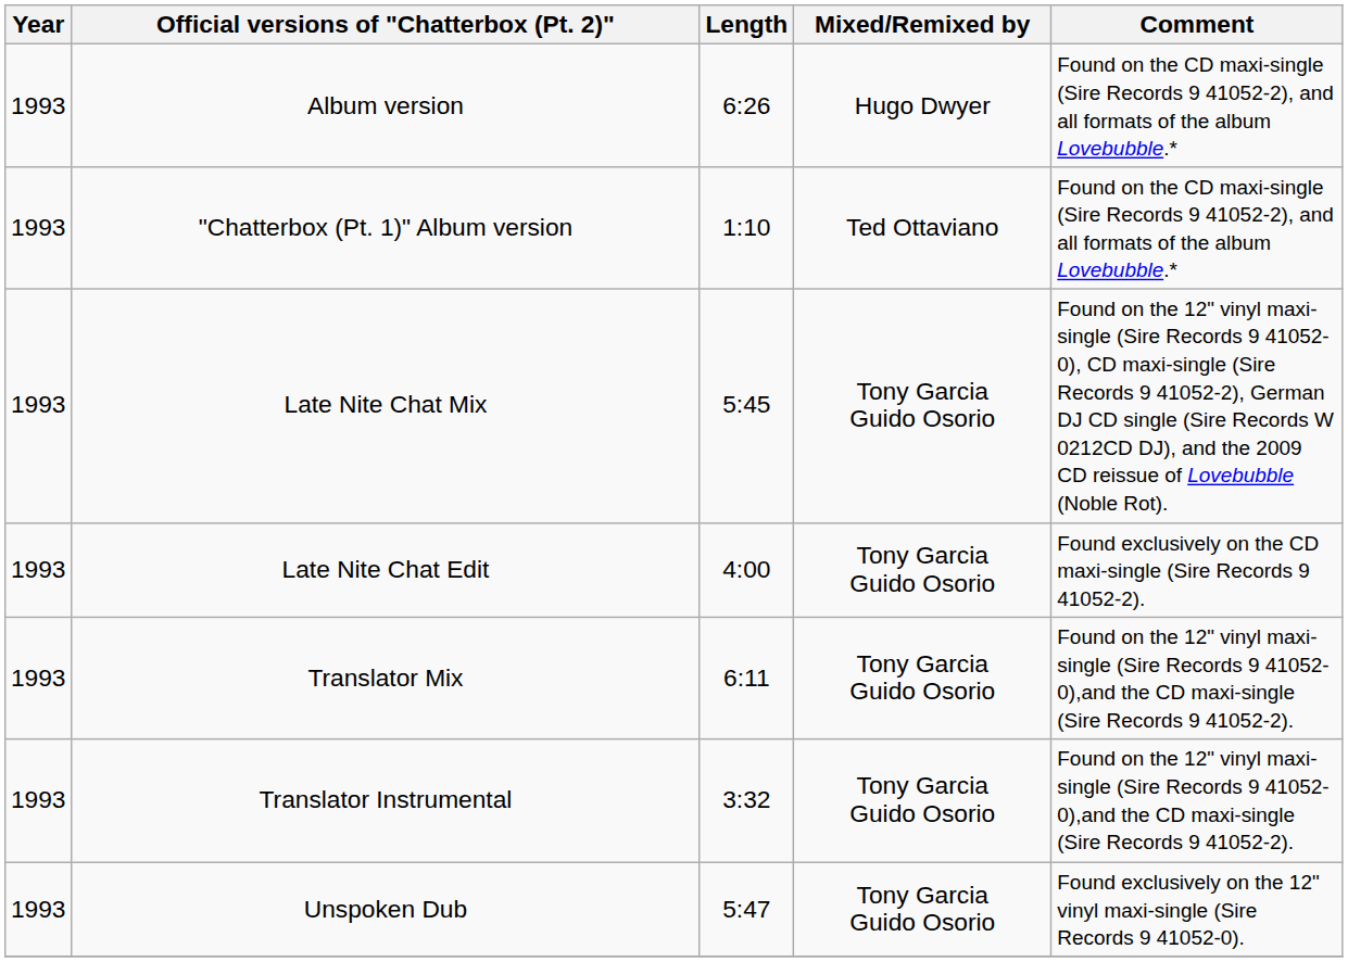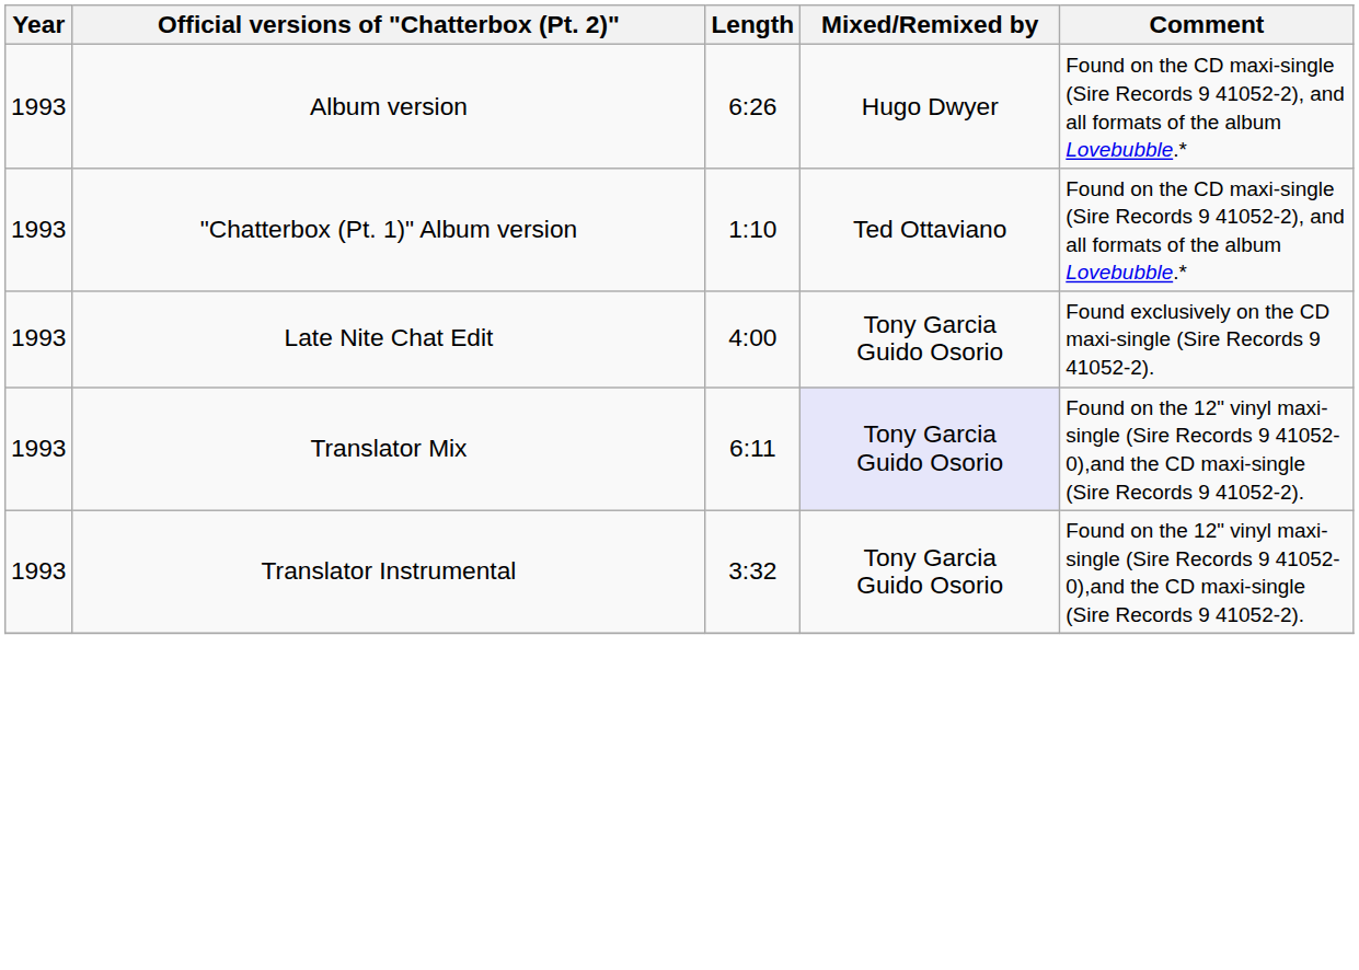- row: 1993 | Late Nite Chat Mix | 5:45 | Tony Garcia Guido Osorio | Found on the 12" vinyl maxi-single (Sire Records 9 41052-0), CD maxi-single (Sire Records 9 41052-2), German DJ CD single (Sire Records W 0212CD DJ), and the 2009 CD reissue of Lovebubble (Noble Rot).
Translator Mix | Mixed/Remixed by: no background -> lavender background
- row: 1993 | Unspoken Dub | 5:47 | Tony Garcia Guido Osorio | Found exclusively on the 12" vinyl maxi-single (Sire Records 9 41052-0).
